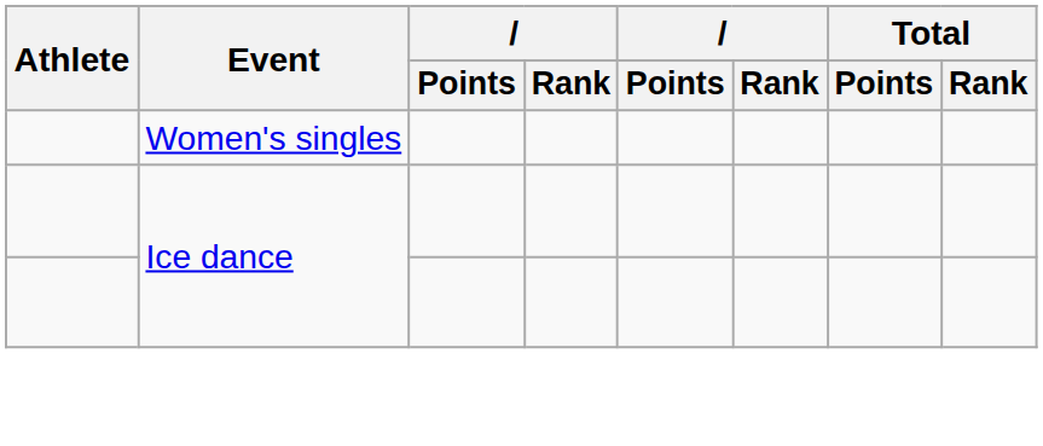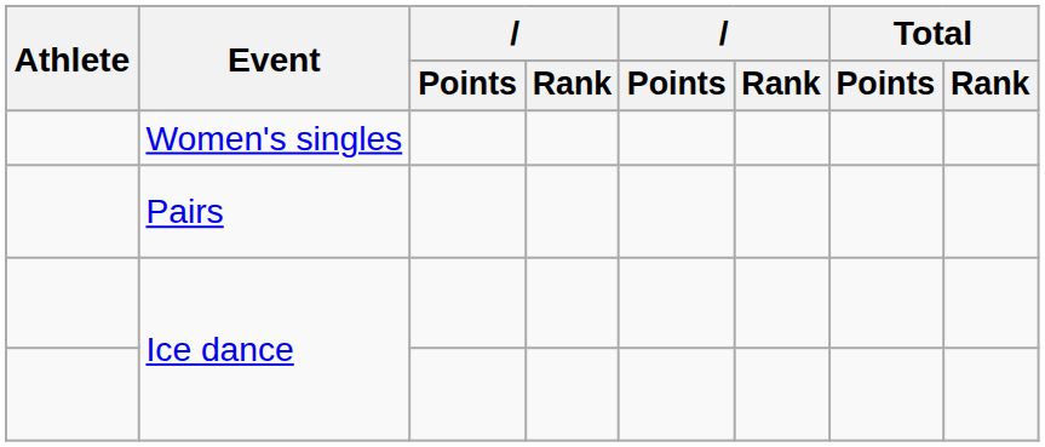+ row: Pairs
